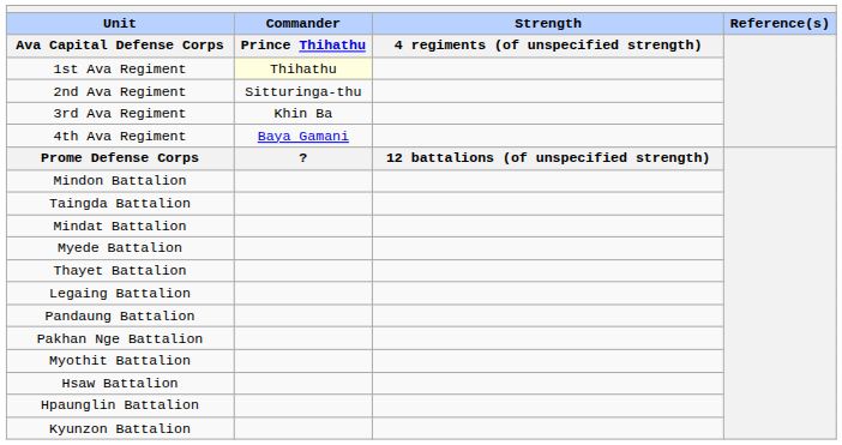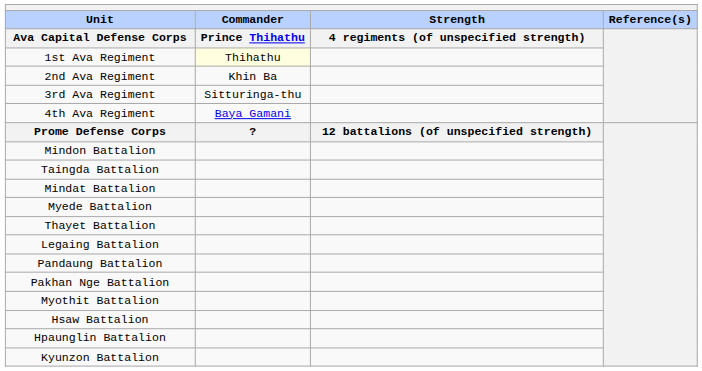2nd Ava Regiment | Commander / Prince Thihathu: Sitturinga-thu -> Khin Ba
3rd Ava Regiment | Commander / Prince Thihathu: Khin Ba -> Sitturinga-thu
